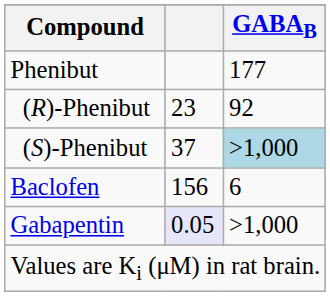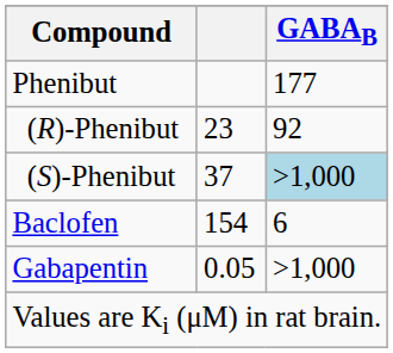Baclofen | column 2: 156 -> 154
Gabapentin | column 2: lavender background -> no background
